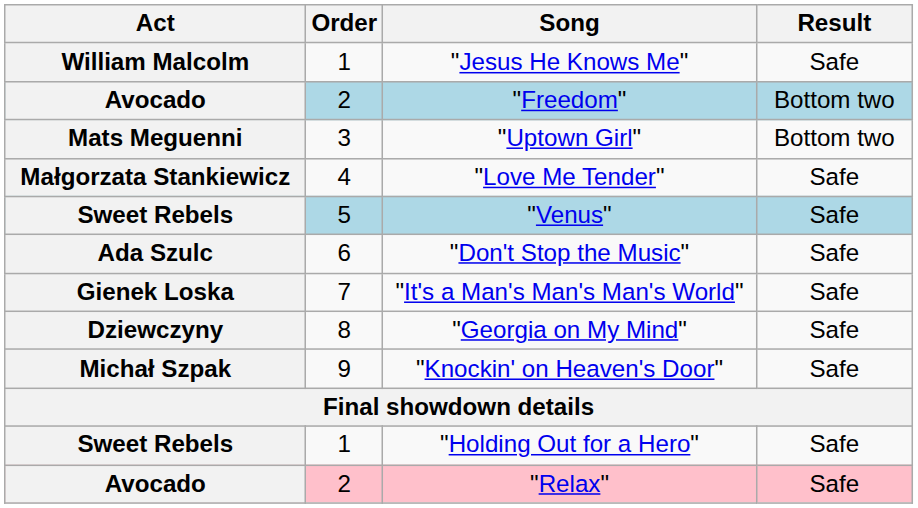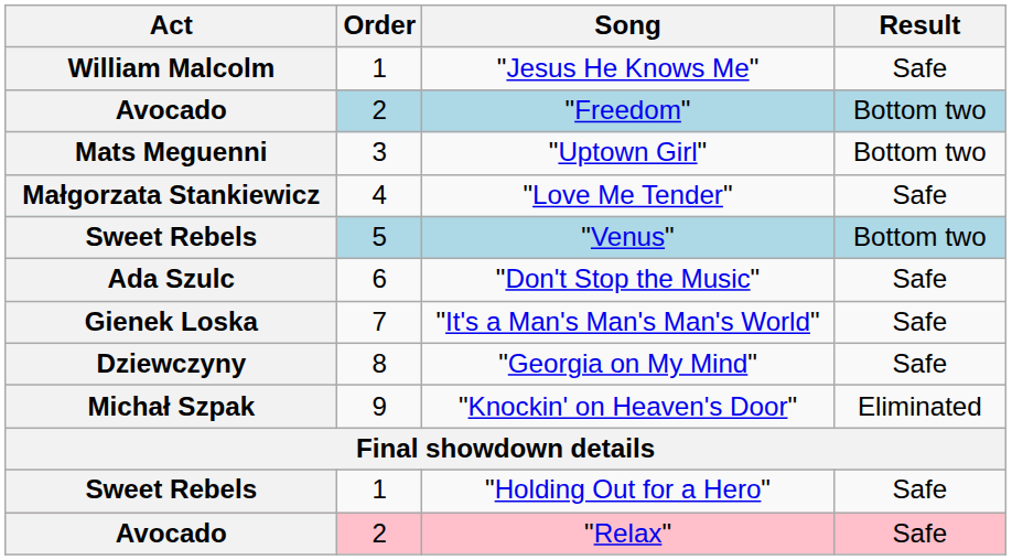"Venus" | Result: Safe -> Bottom two
"Knockin' on Heaven's Door" | Result: Safe -> Eliminated
